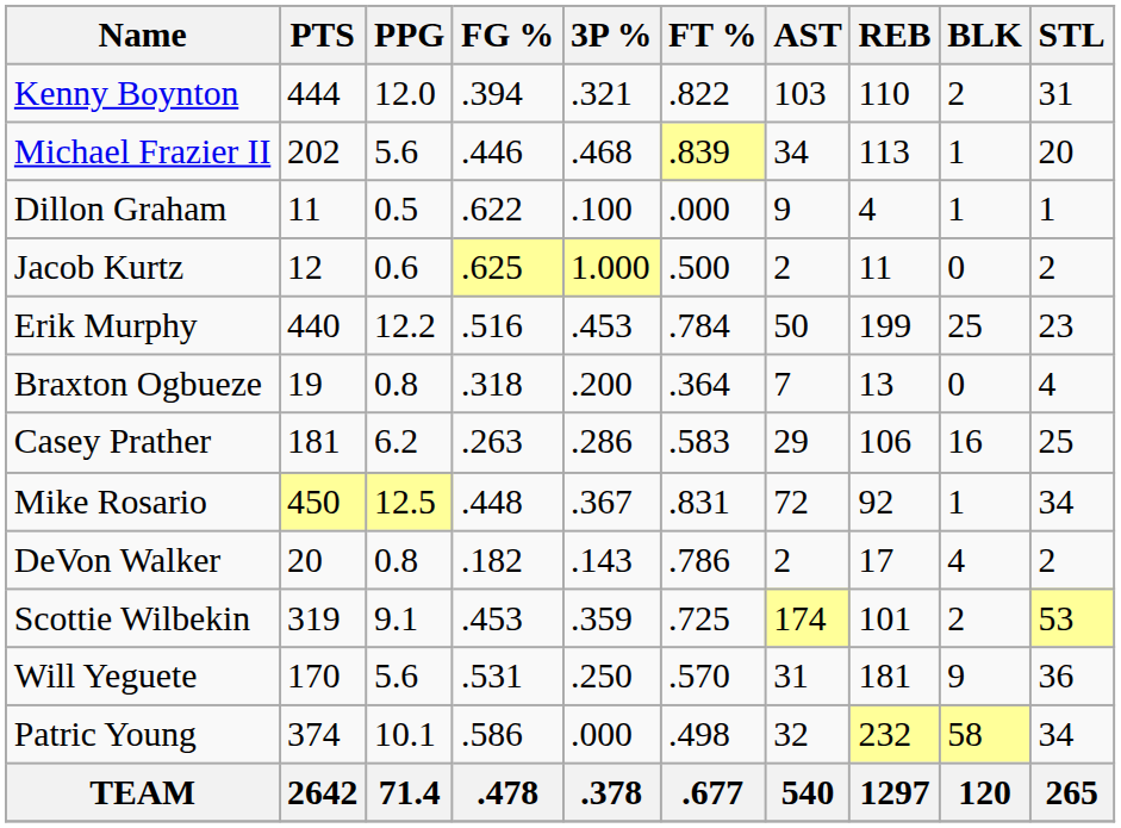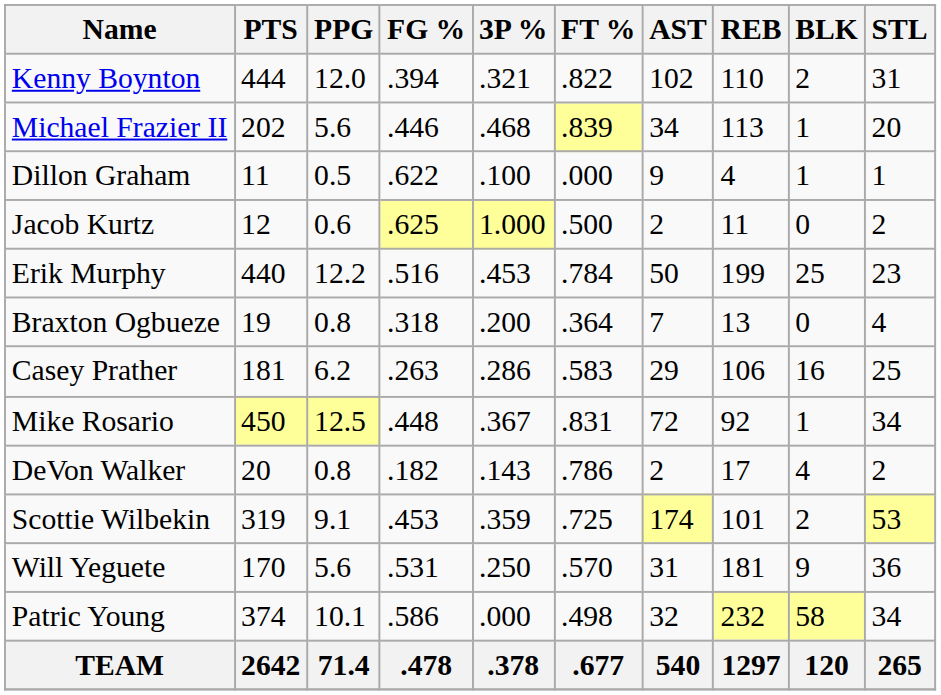Kenny Boynton | AST: 103 -> 102
